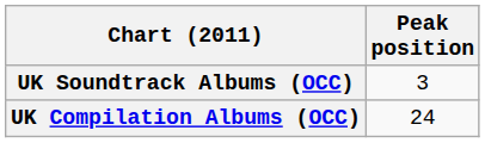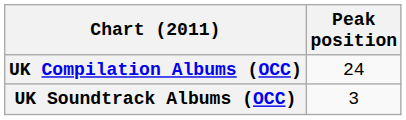rows swapped: UK Compilation Albums (OCC) <-> UK Soundtrack Albums (OCC)
